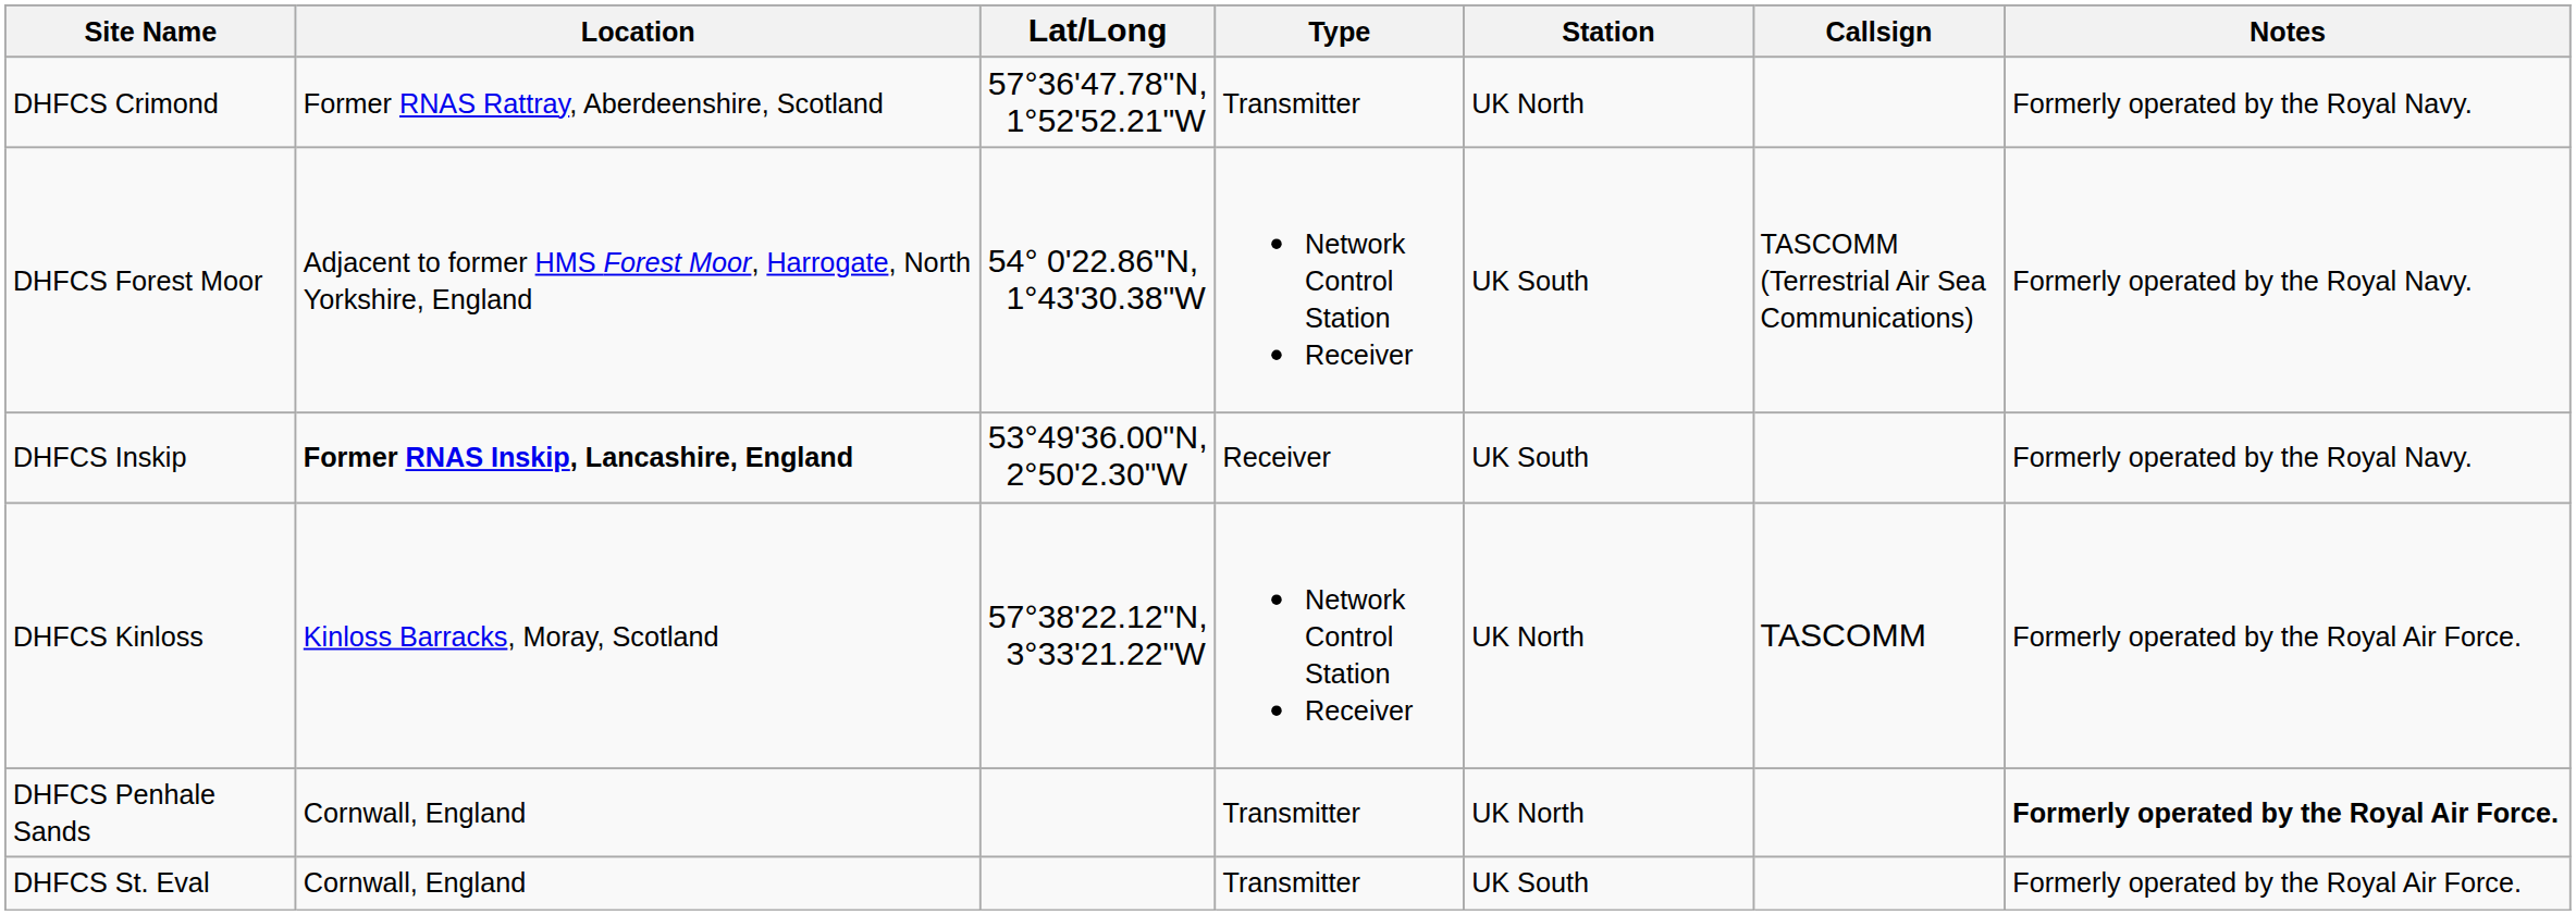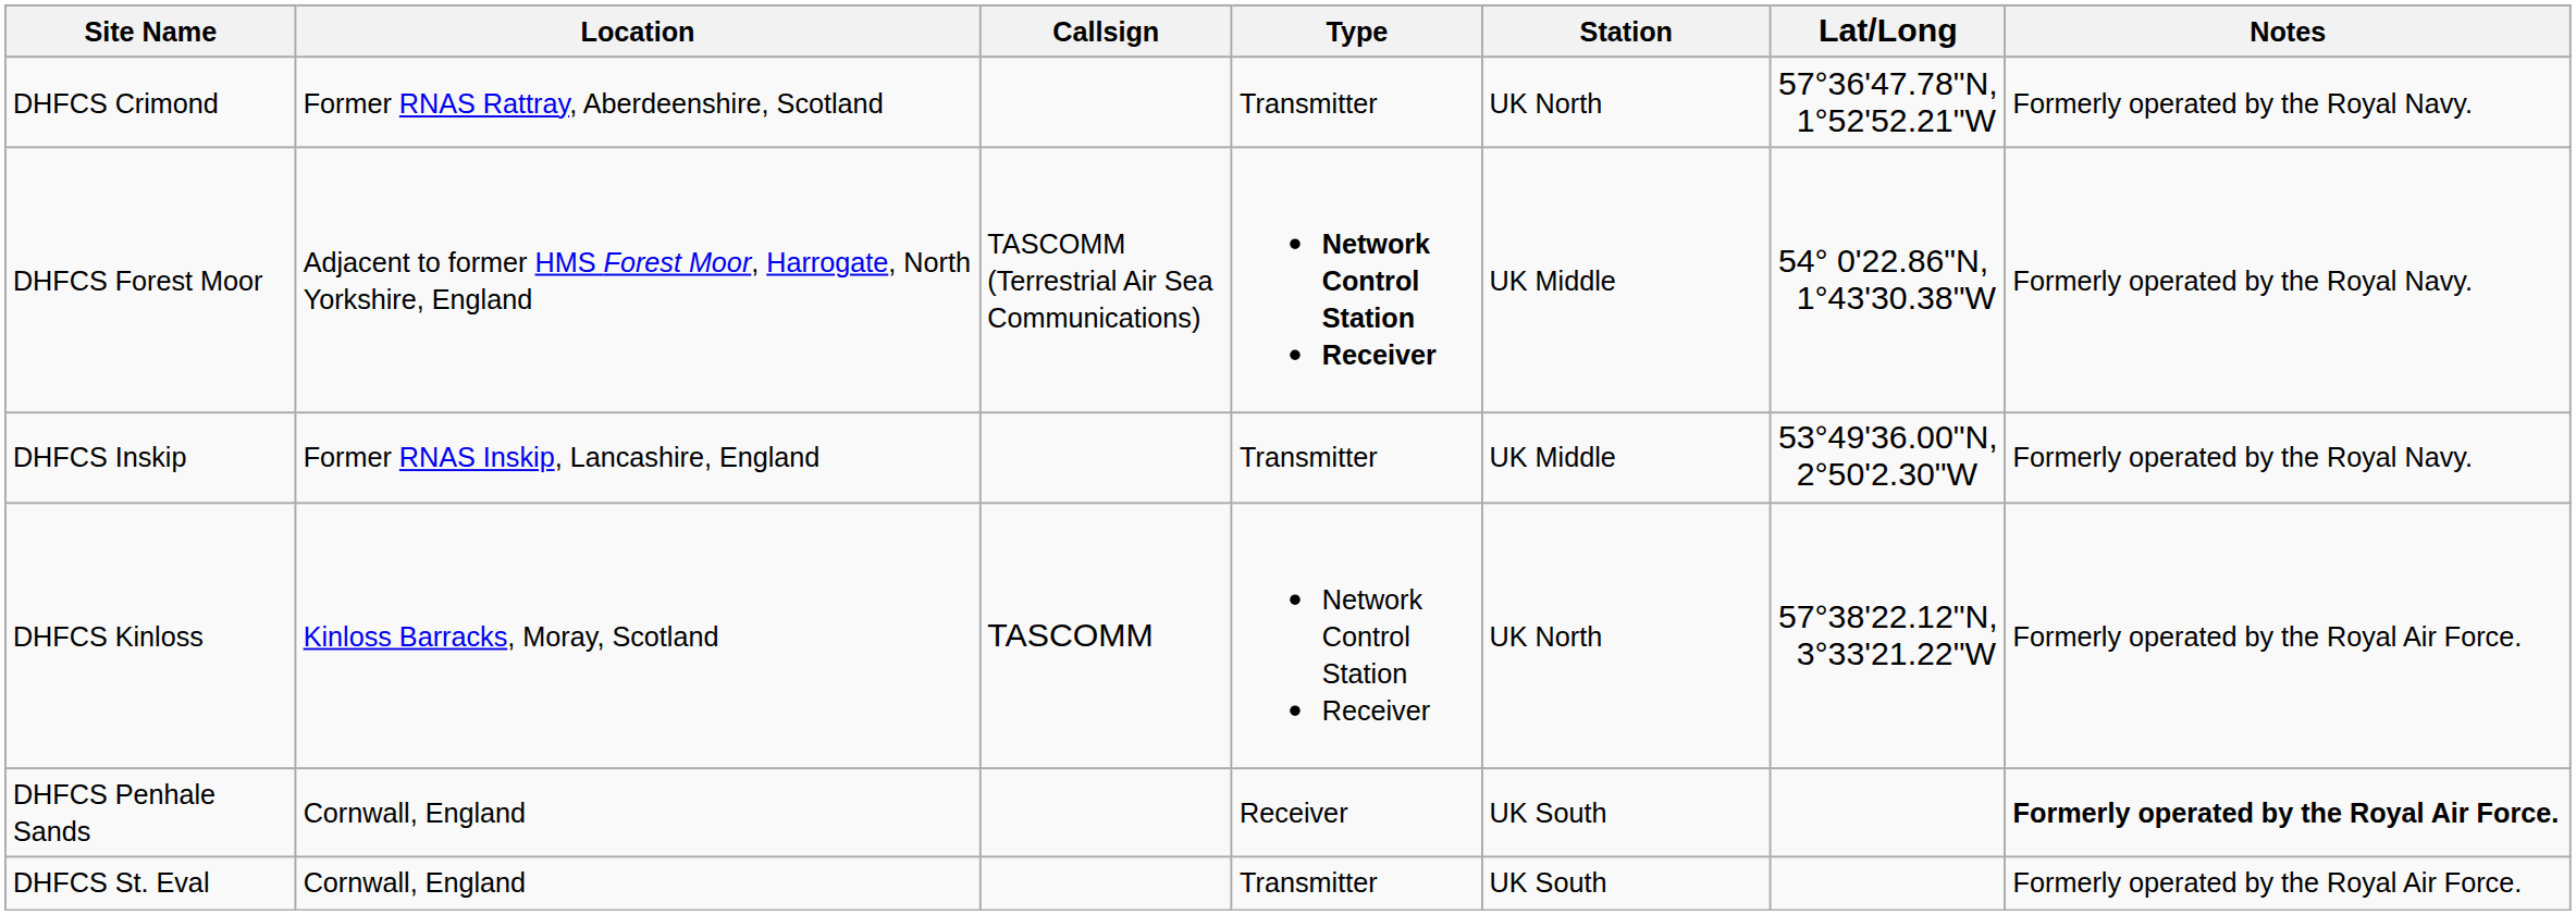columns swapped: Lat/Long <-> Callsign
DHFCS Forest Moor | Type: normal -> bold
DHFCS Forest Moor | Station: UK South -> UK Middle
DHFCS Inskip | Location: bold -> normal
DHFCS Inskip | Type: Receiver -> Transmitter
DHFCS Inskip | Station: UK South -> UK Middle
DHFCS Penhale Sands | Type: Transmitter -> Receiver
DHFCS Penhale Sands | Station: UK North -> UK South
